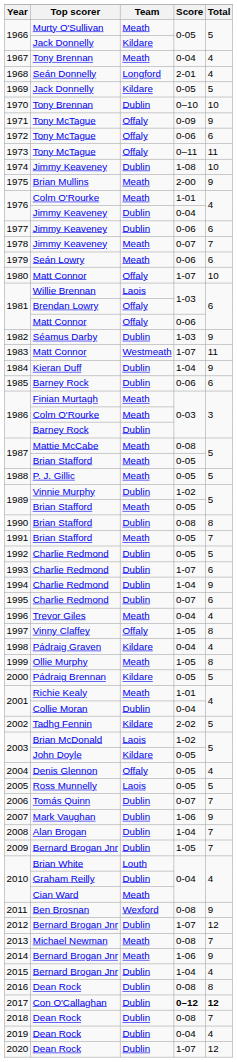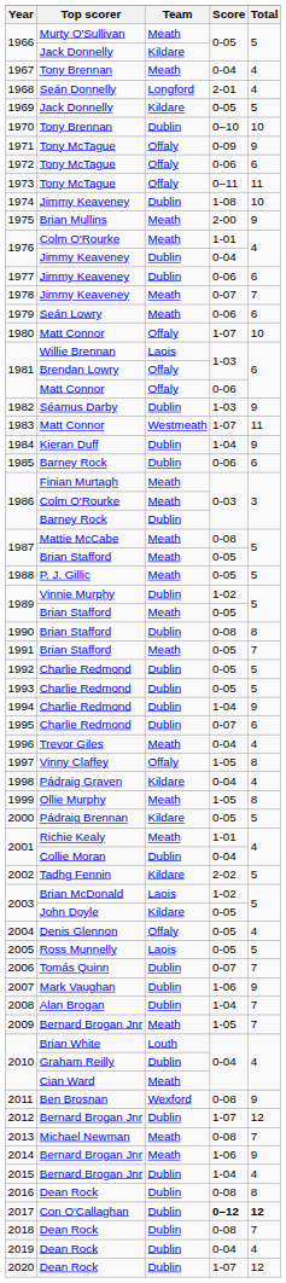1993 | Score: 1-07 -> 0-05
1993 | Total: 6 -> 5
2009 | Team: Dublin -> Meath
